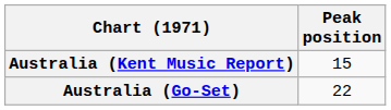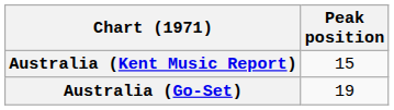Australia (Go-Set) | Peak position: 22 -> 19
